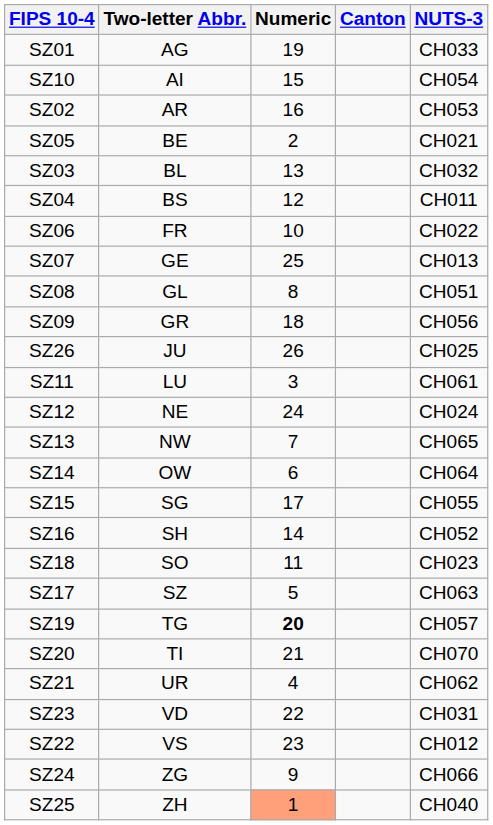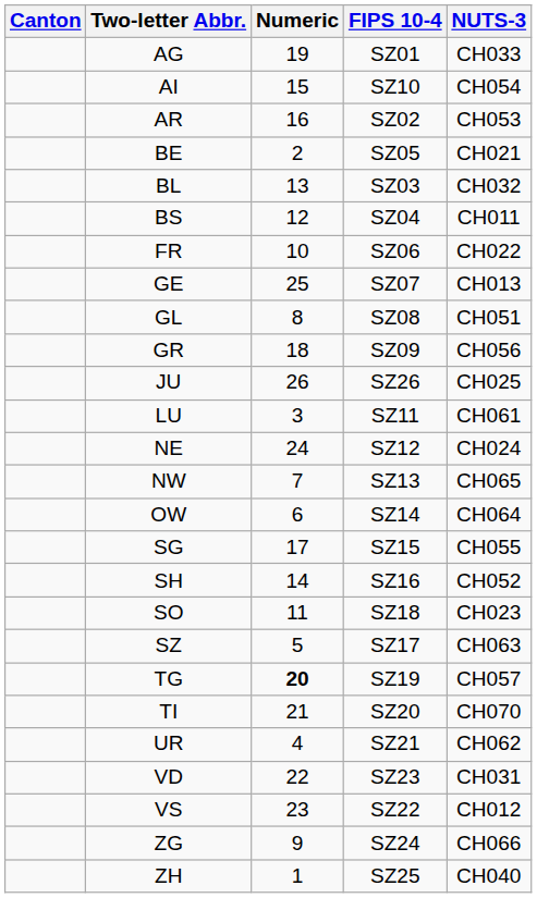columns swapped: Canton <-> FIPS 10-4
ZH | Numeric: lightsalmon background -> no background
